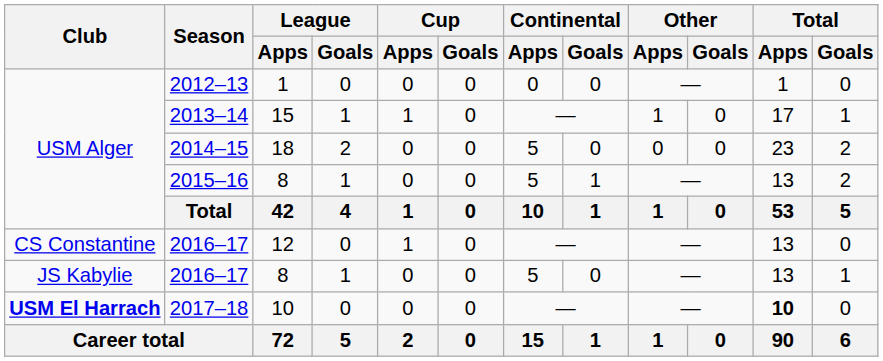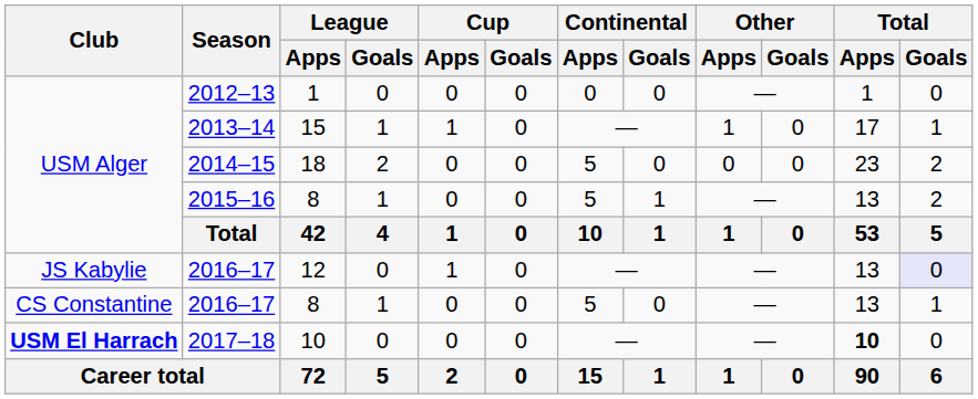2016–17 / 12 | Club: CS Constantine -> JS Kabylie
2016–17 / 12 | Total / Goals: no background -> lavender background
2016–17 / 8 | Club: JS Kabylie -> CS Constantine
